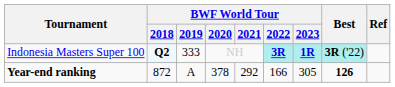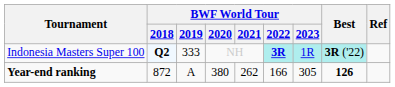Indonesia Masters Super 100 | BWF World Tour / 2023: bold -> normal
Year-end ranking | BWF World Tour / 2020: 378 -> 380
Year-end ranking | BWF World Tour / 2021: 292 -> 262
